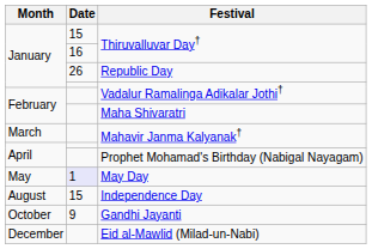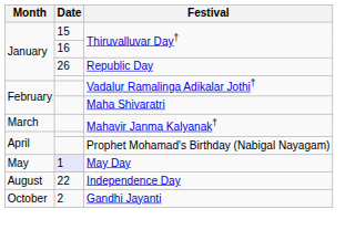Independence Day | Date: 15 -> 22
Gandhi Jayanti | Date: 9 -> 2
- row: December | Eid al-Mawlid (Milad-un-Nabi)
